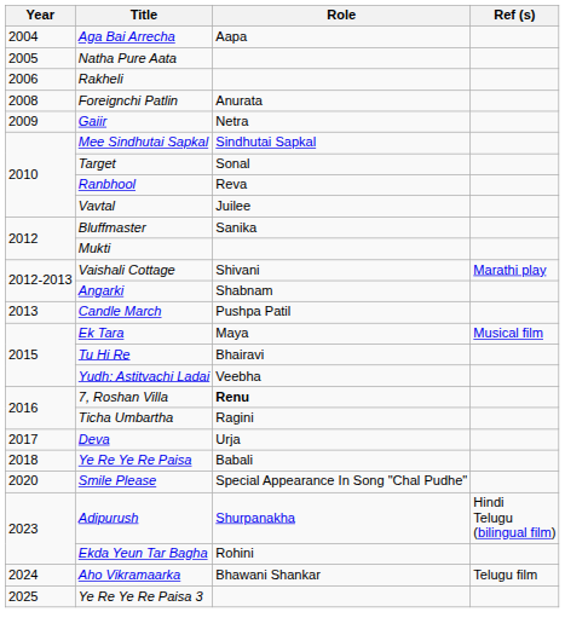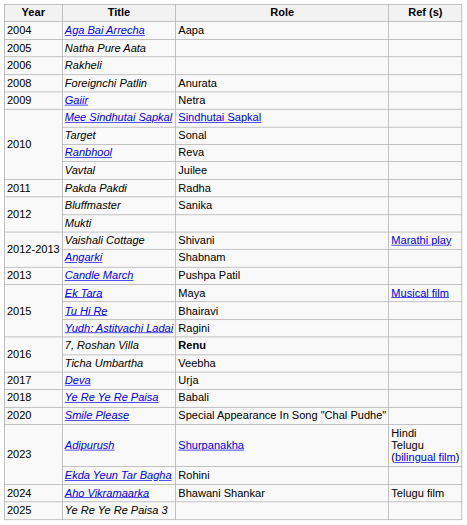+ row: 2011 | Pakda Pakdi | Radha
Yudh: Astitvachi Ladai | Role: Veebha -> Ragini
Ticha Umbartha | Role: Ragini -> Veebha
